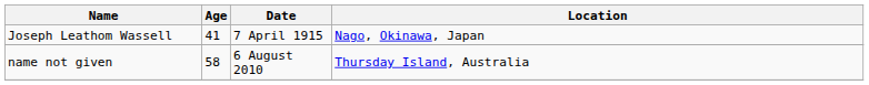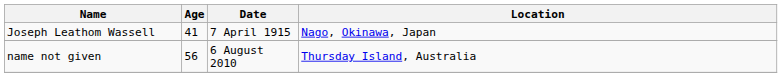name not given | Age: 58 -> 56
